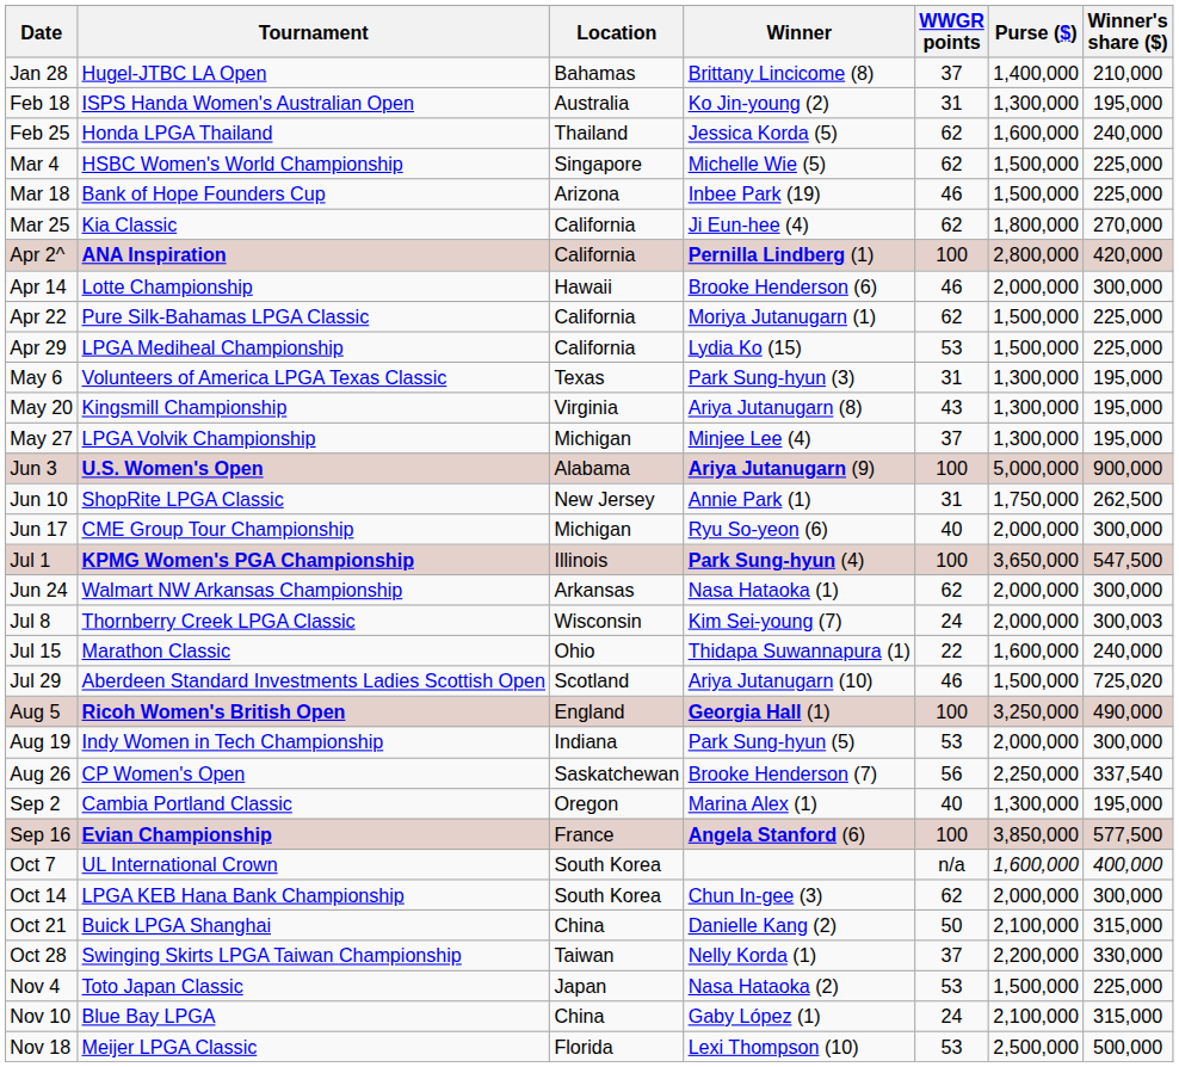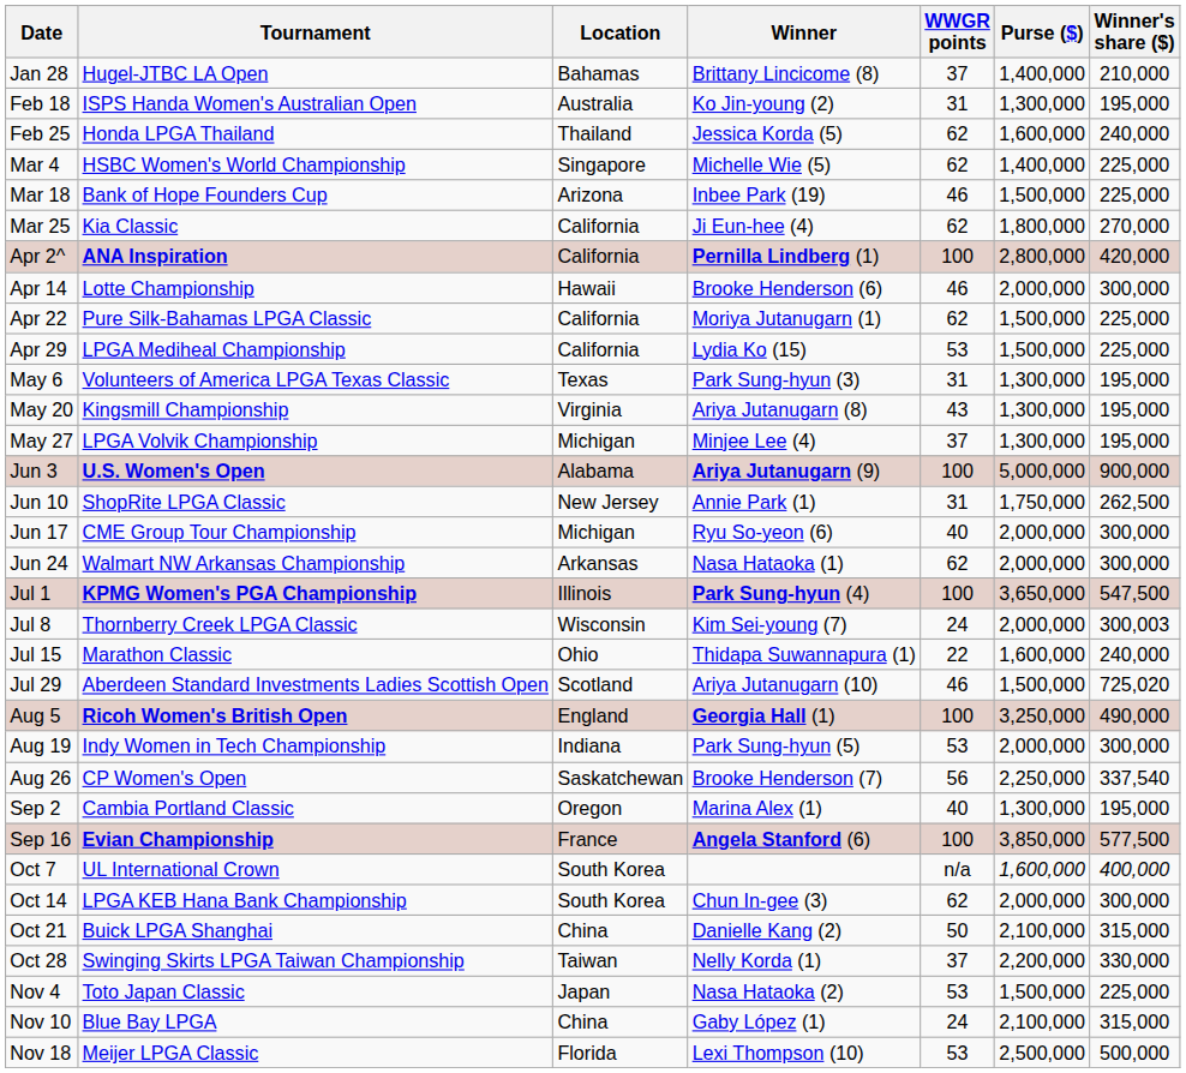Mar 4 | Purse ($): 1,500,000 -> 1,400,000
rows swapped: Jun 24 <-> Jul 1
